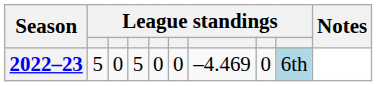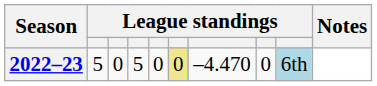2022–23 | column 6: no background -> khaki background
2022–23 | column 7: –4.469 -> –4.470
